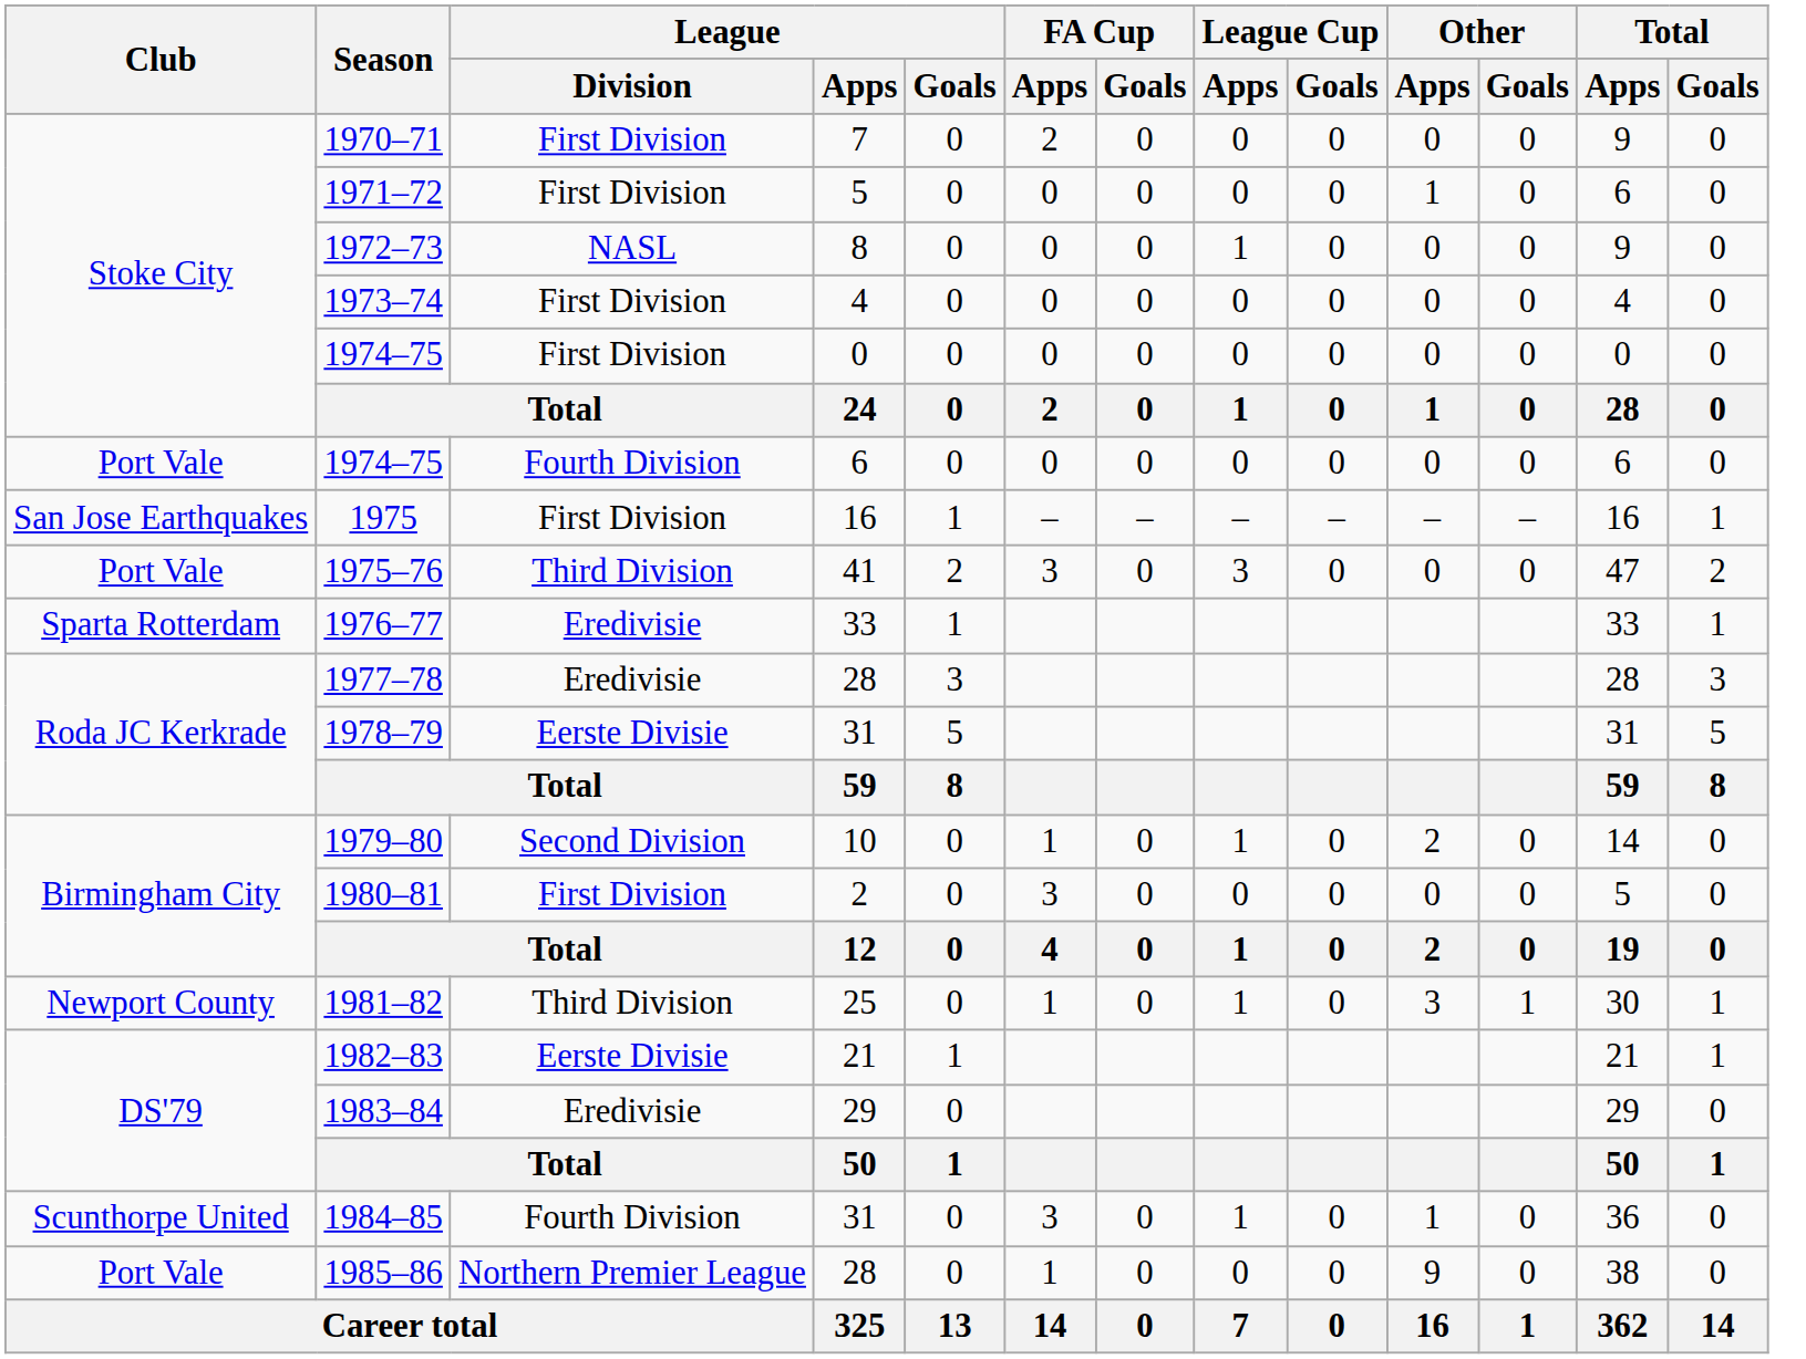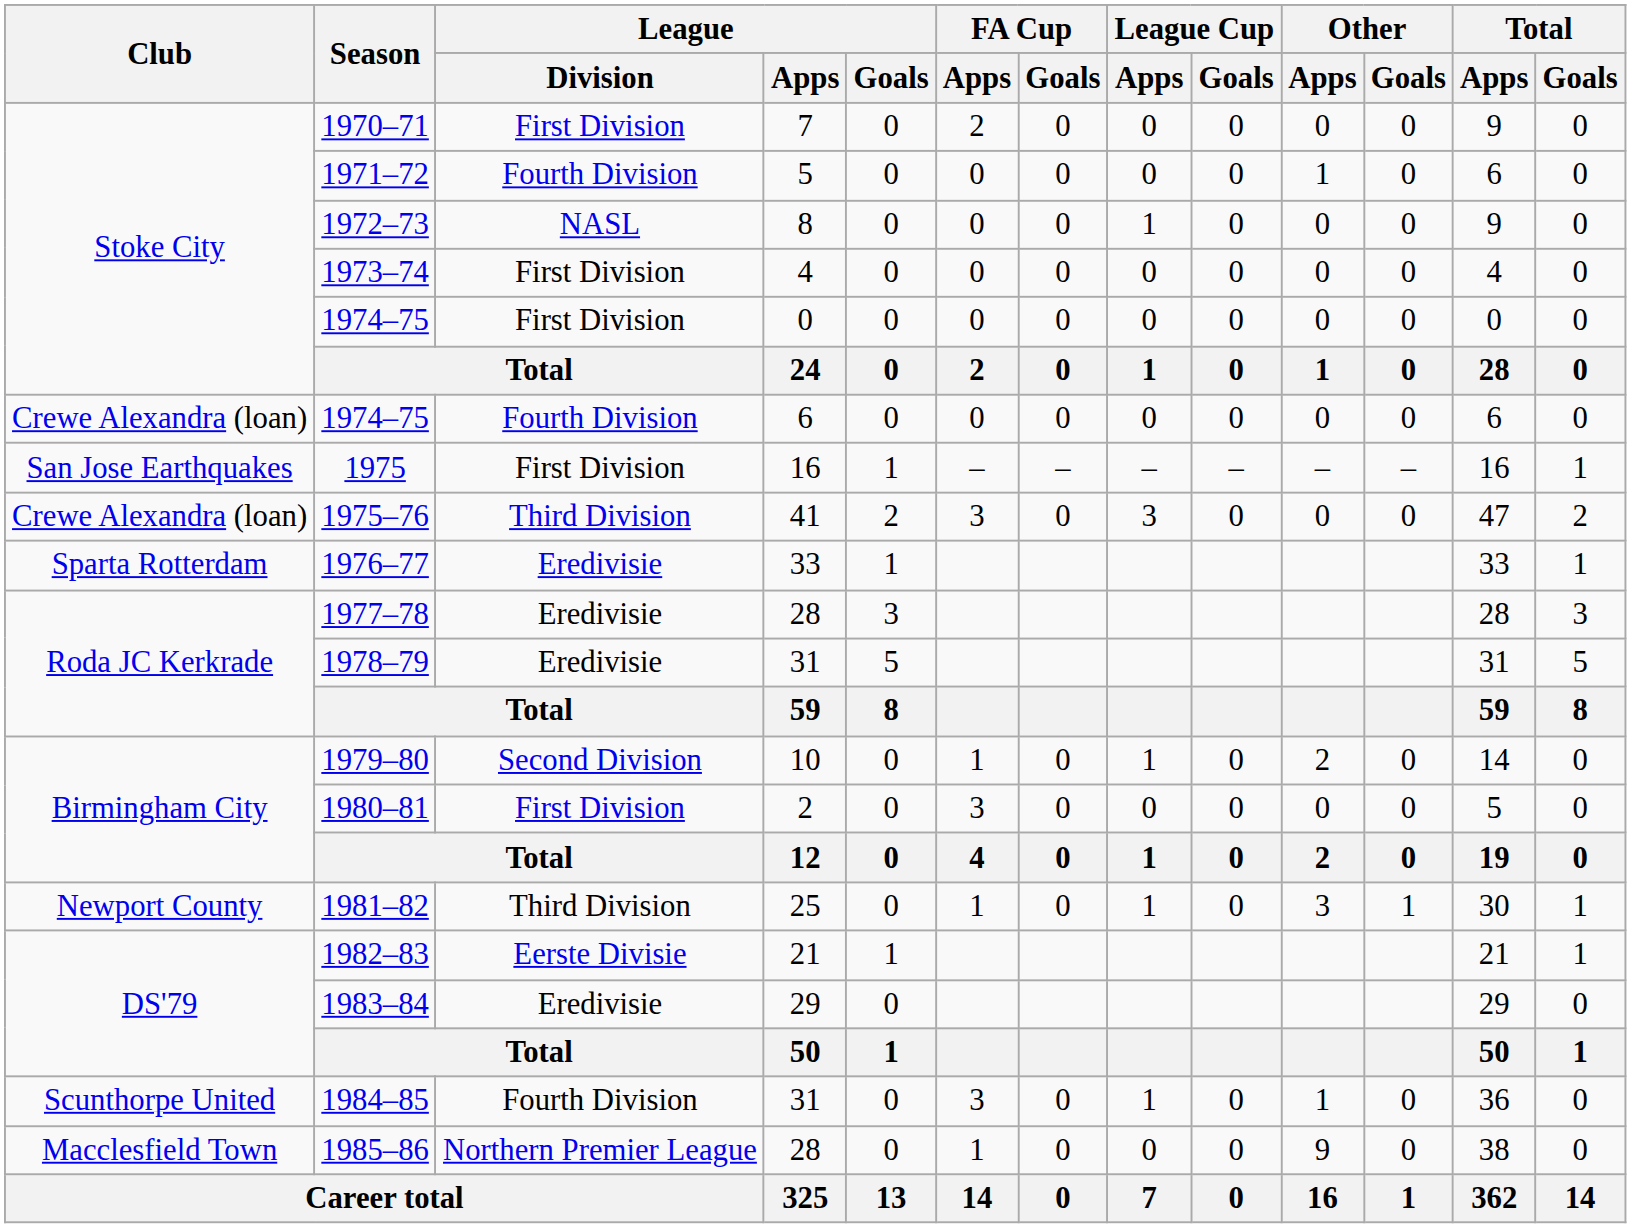1971–72 | League / Division: First Division -> Fourth Division
1974–75 / 6 | Club: Port Vale -> Crewe Alexandra (loan)
1975–76 | Club: Port Vale -> Crewe Alexandra (loan)
1978–79 | League / Division: Eerste Divisie -> Eredivisie
1985–86 | Club: Port Vale -> Macclesfield Town
